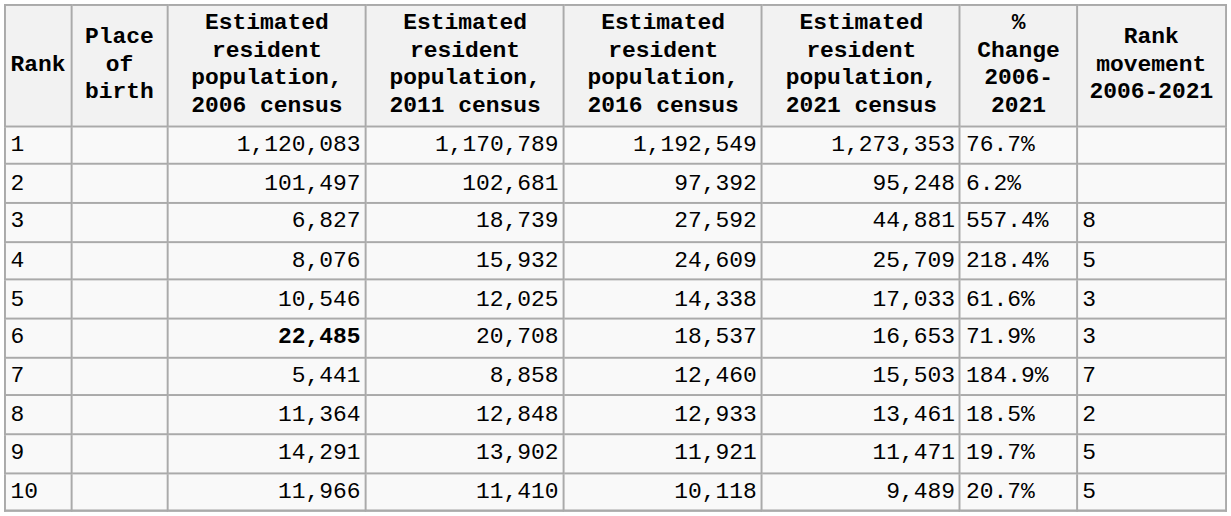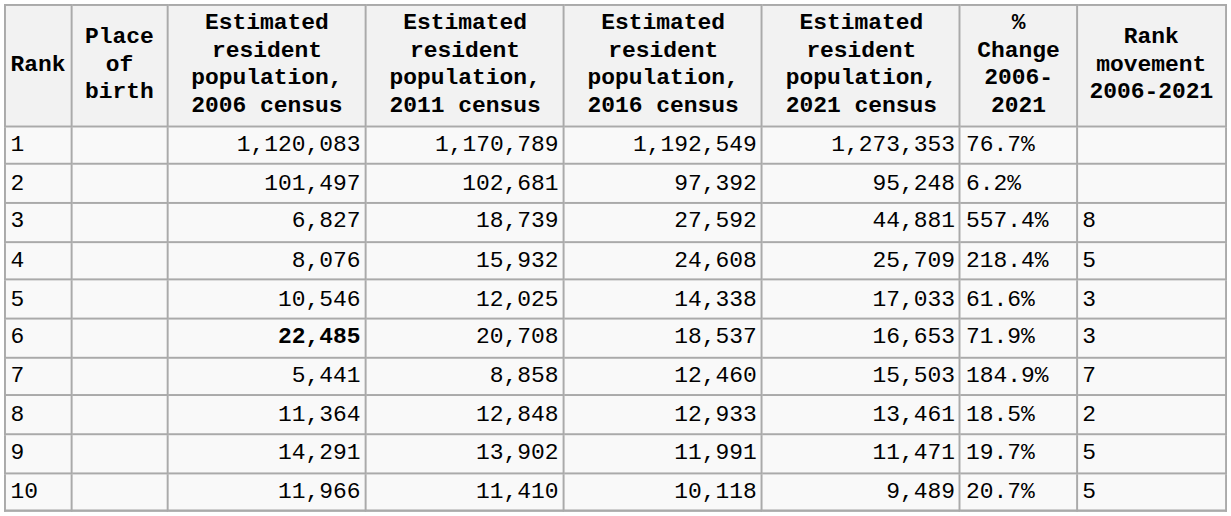4 | Estimated resident population, 2016 census: 24,609 -> 24,608
9 | Estimated resident population, 2016 census: 11,921 -> 11,991
